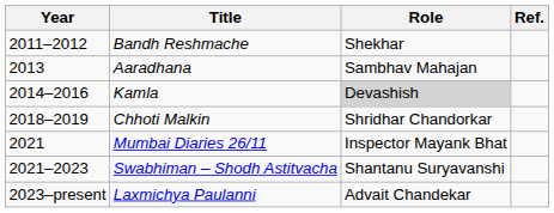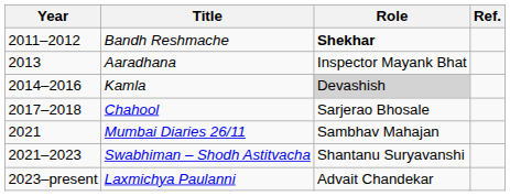Bandh Reshmache | Role: normal -> bold
Aaradhana | Role: Sambhav Mahajan -> Inspector Mayank Bhat
+ row: 2017–2018 | Chahool | Sarjerao Bhosale
- row: 2018–2019 | Chhoti Malkin | Shridhar Chandorkar
Mumbai Diaries 26/11 | Role: Inspector Mayank Bhat -> Sambhav Mahajan
